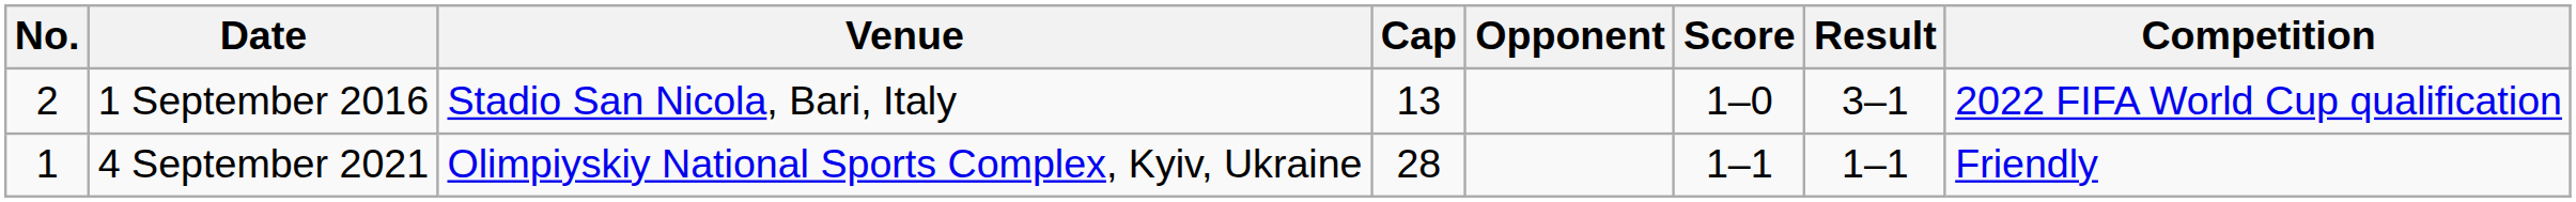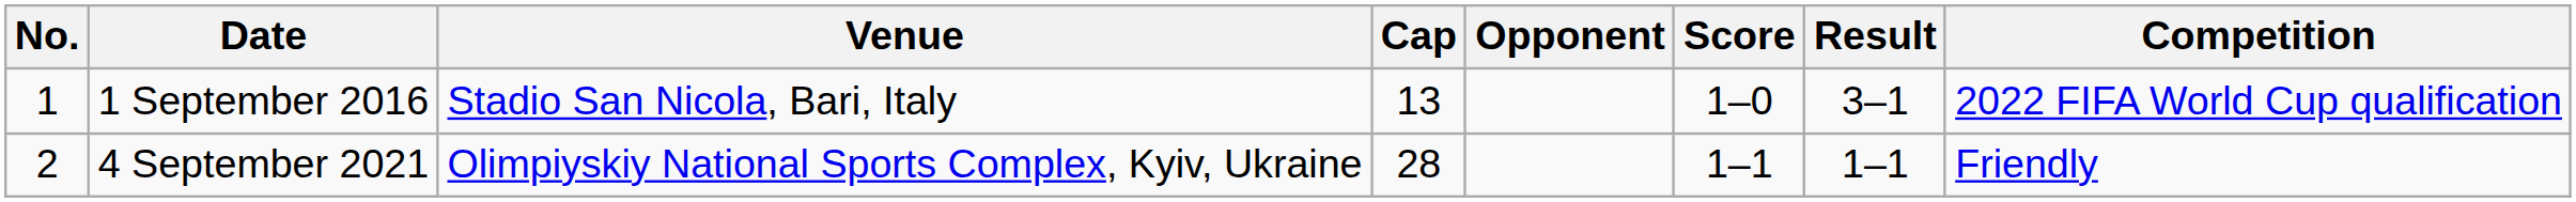1 September 2016 | No.: 2 -> 1
4 September 2021 | No.: 1 -> 2
